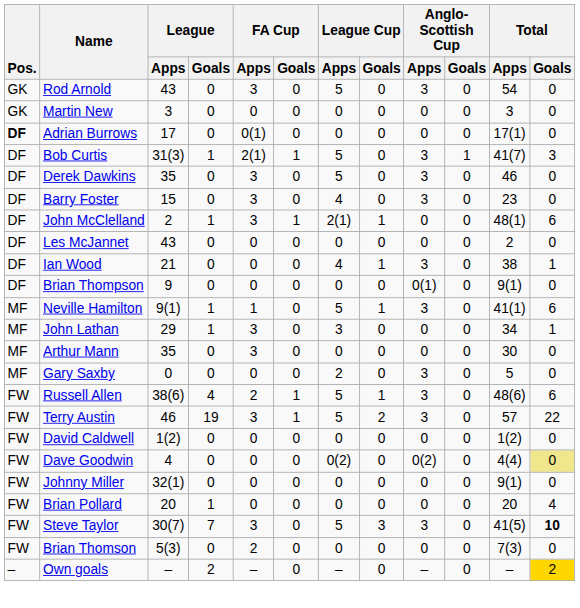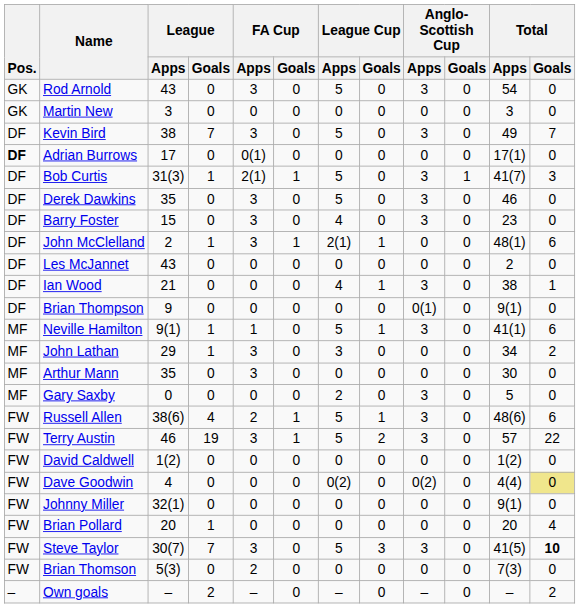+ row: DF | Kevin Bird | 38 | 7 | 3 | 0 | 5 | 0 | 3 | 0 | 49 | 7
John Lathan | Total / Goals: 1 -> 2
Own goals | Total / Goals: gold background -> no background
